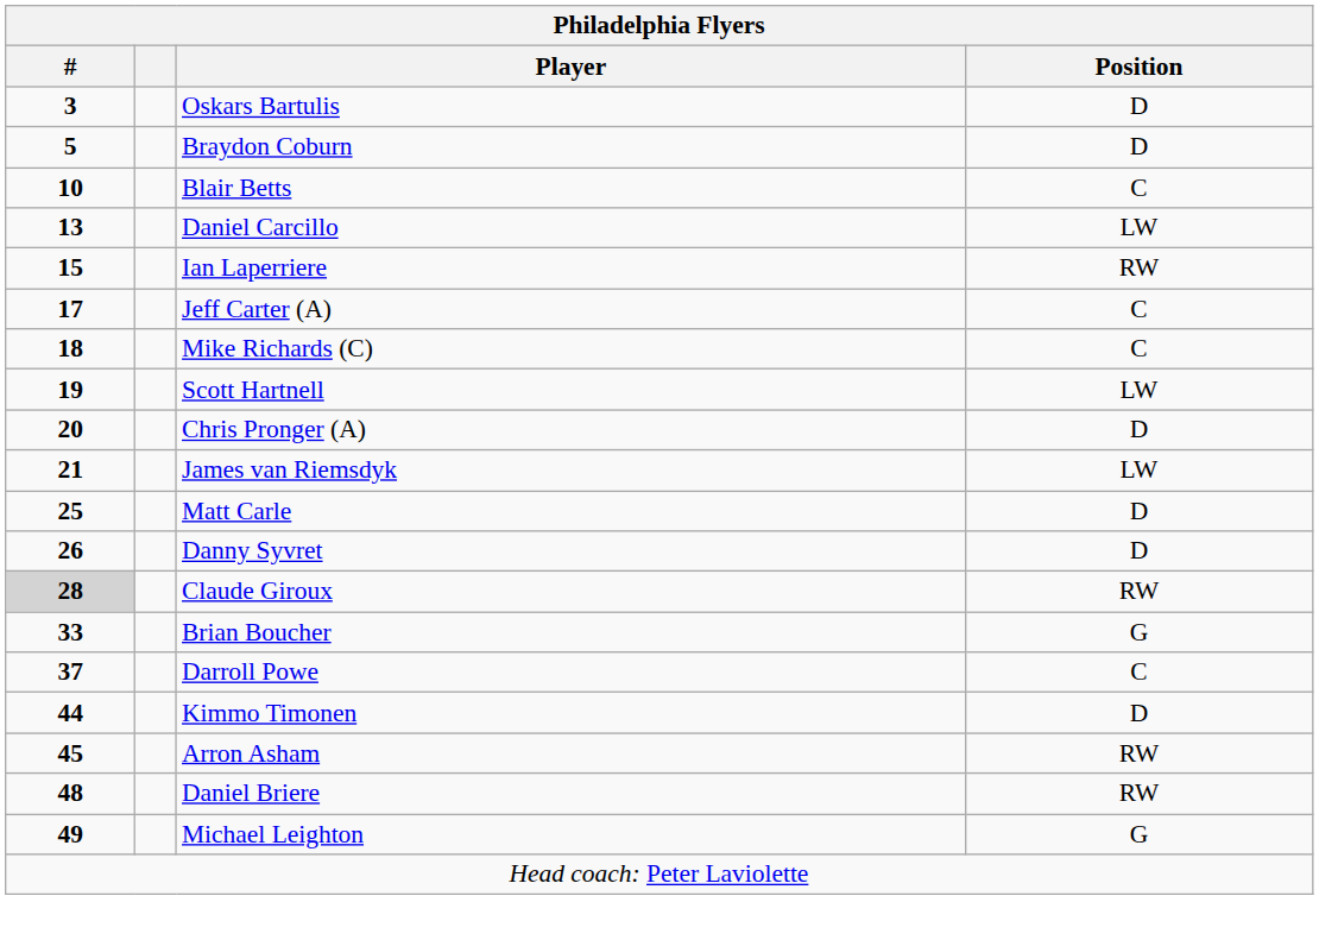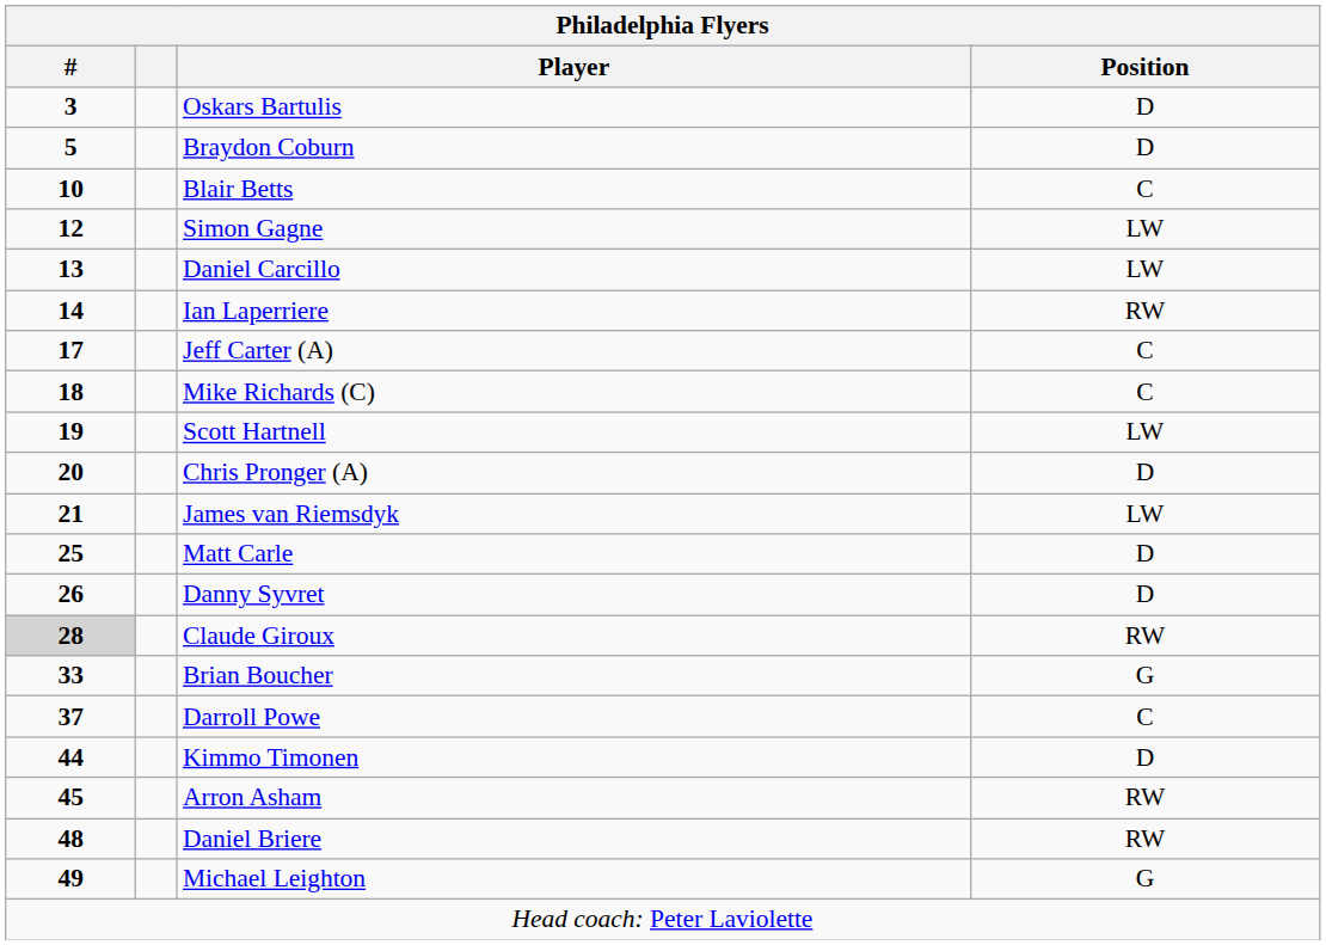+ row: 12 | Simon Gagne | LW
Ian Laperriere | #: 15 -> 14
